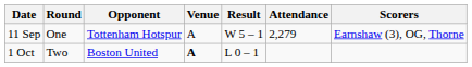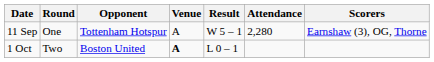11 Sep | Attendance: 2,279 -> 2,280
